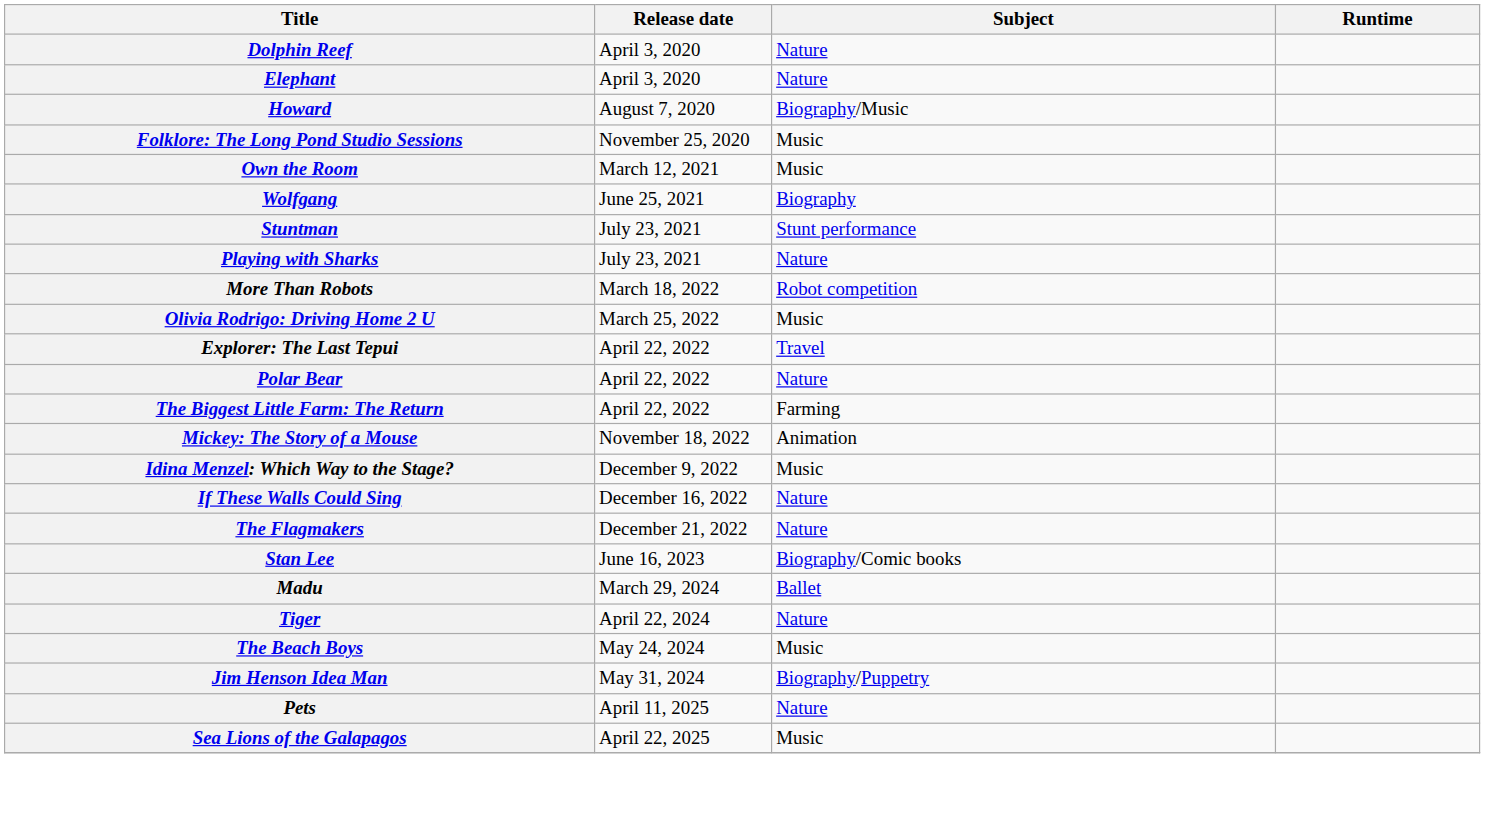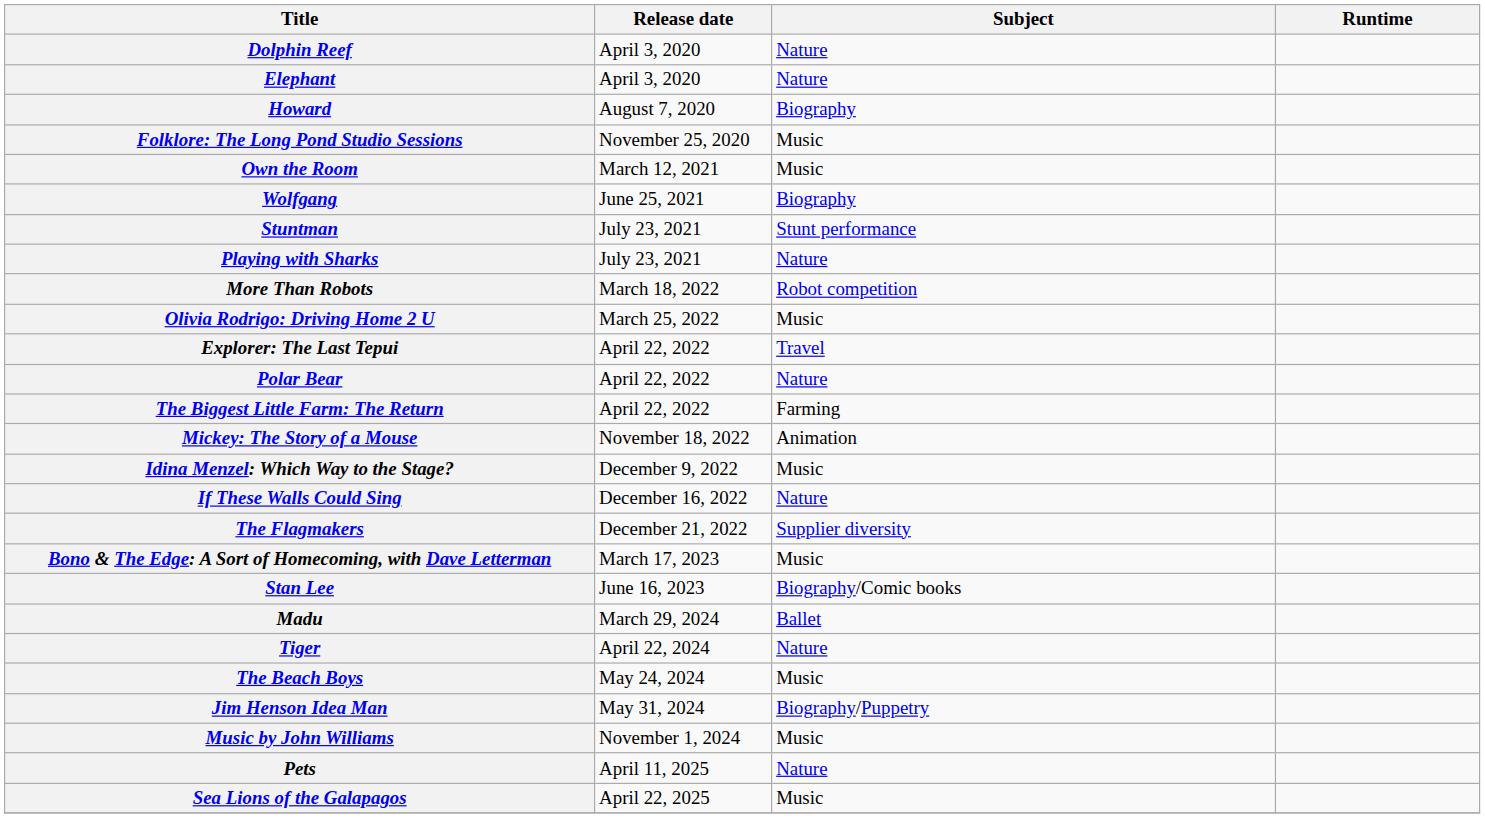Howard | Subject: Biography/Music -> Biography
The Flagmakers | Subject: Nature -> Supplier diversity
+ row: Bono & The Edge: A Sort of Homecoming, with Dave Letterman | March 17, 2023 | Music
+ row: Music by John Williams | November 1, 2024 | Music
